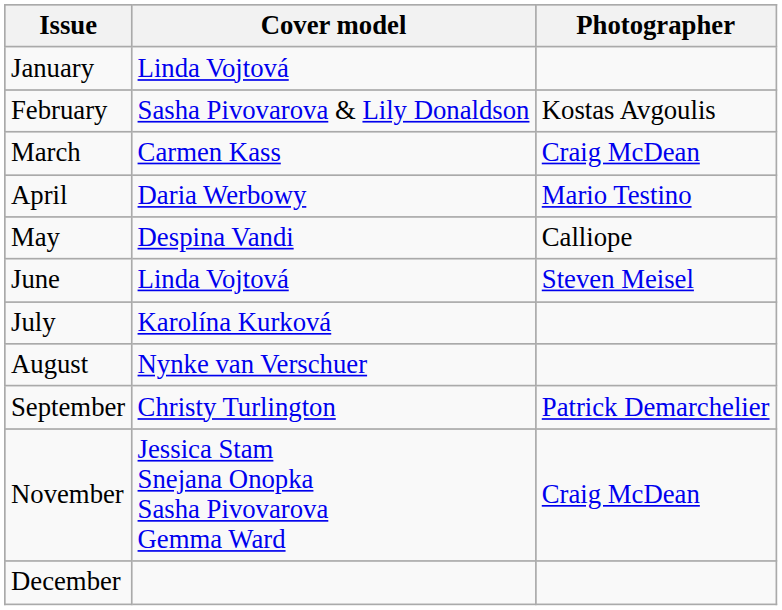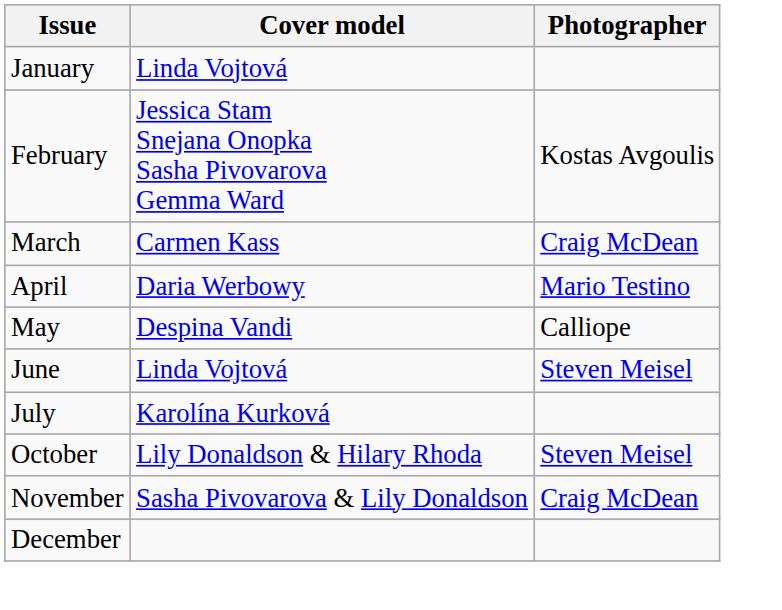February | Cover model: Sasha Pivovarova & Lily Donaldson -> Jessica Stam Snejana Onopka Sasha Pivovarova Gemma Ward
- row: August | Nynke van Verschuer
- row: September | Christy Turlington | Patrick Demarchelier
+ row: October | Lily Donaldson & Hilary Rhoda | Steven Meisel
November | Cover model: Jessica Stam Snejana Onopka Sasha Pivovarova Gemma Ward -> Sasha Pivovarova & Lily Donaldson
